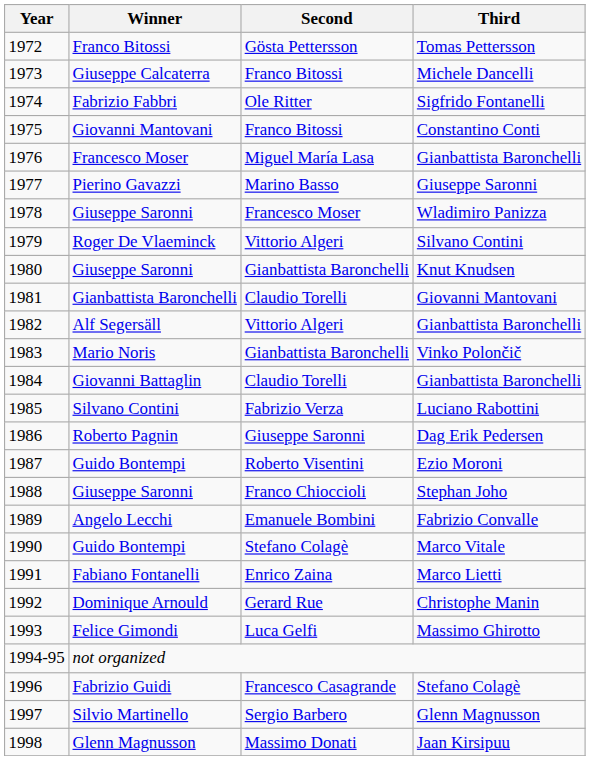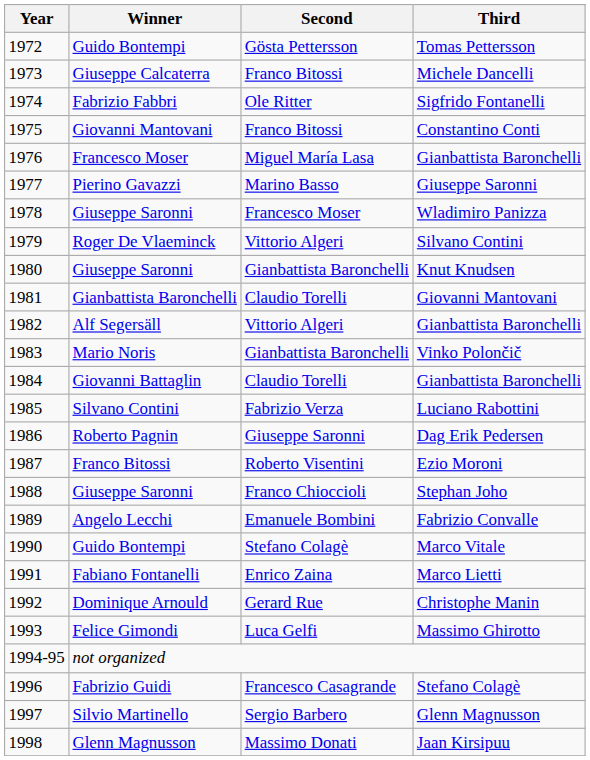Tomas Pettersson | Winner: Franco Bitossi -> Guido Bontempi
Ezio Moroni | Winner: Guido Bontempi -> Franco Bitossi
